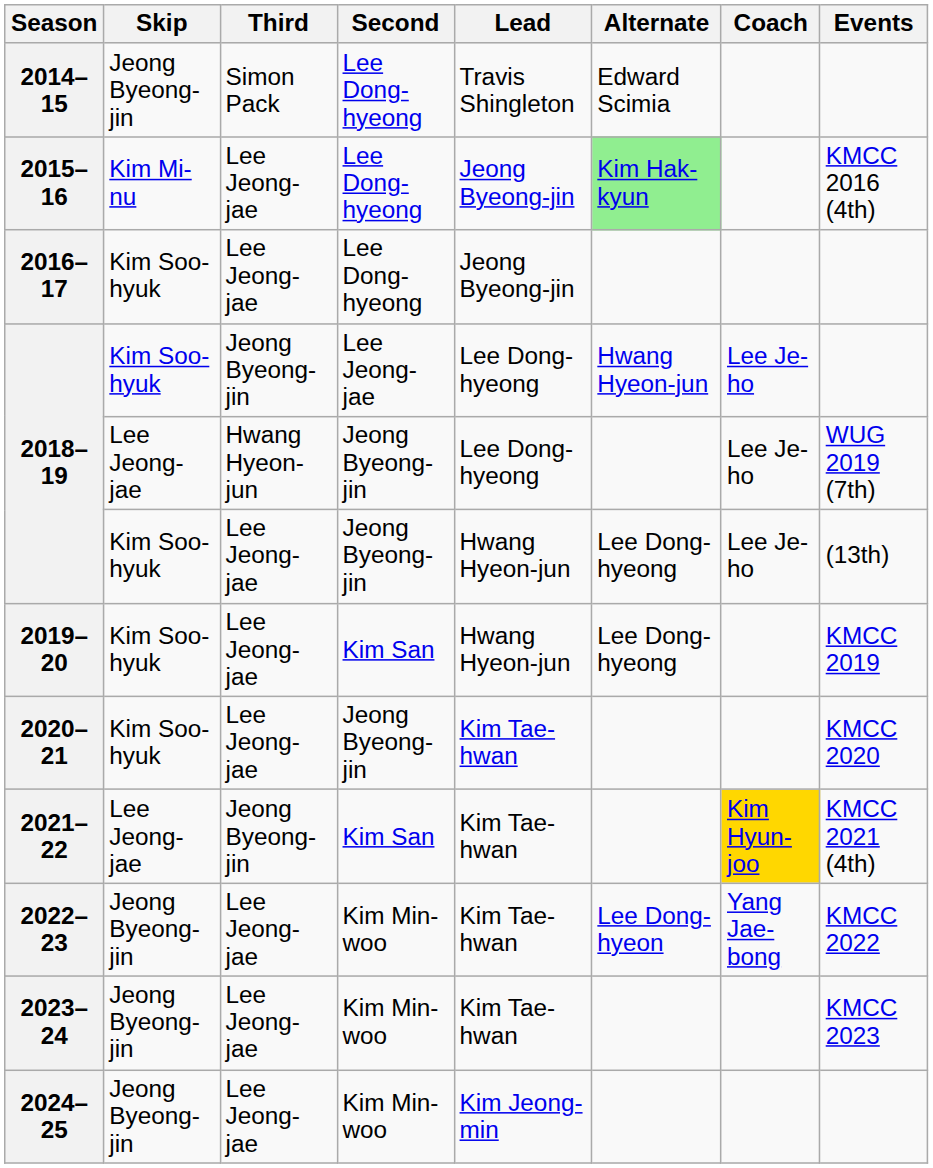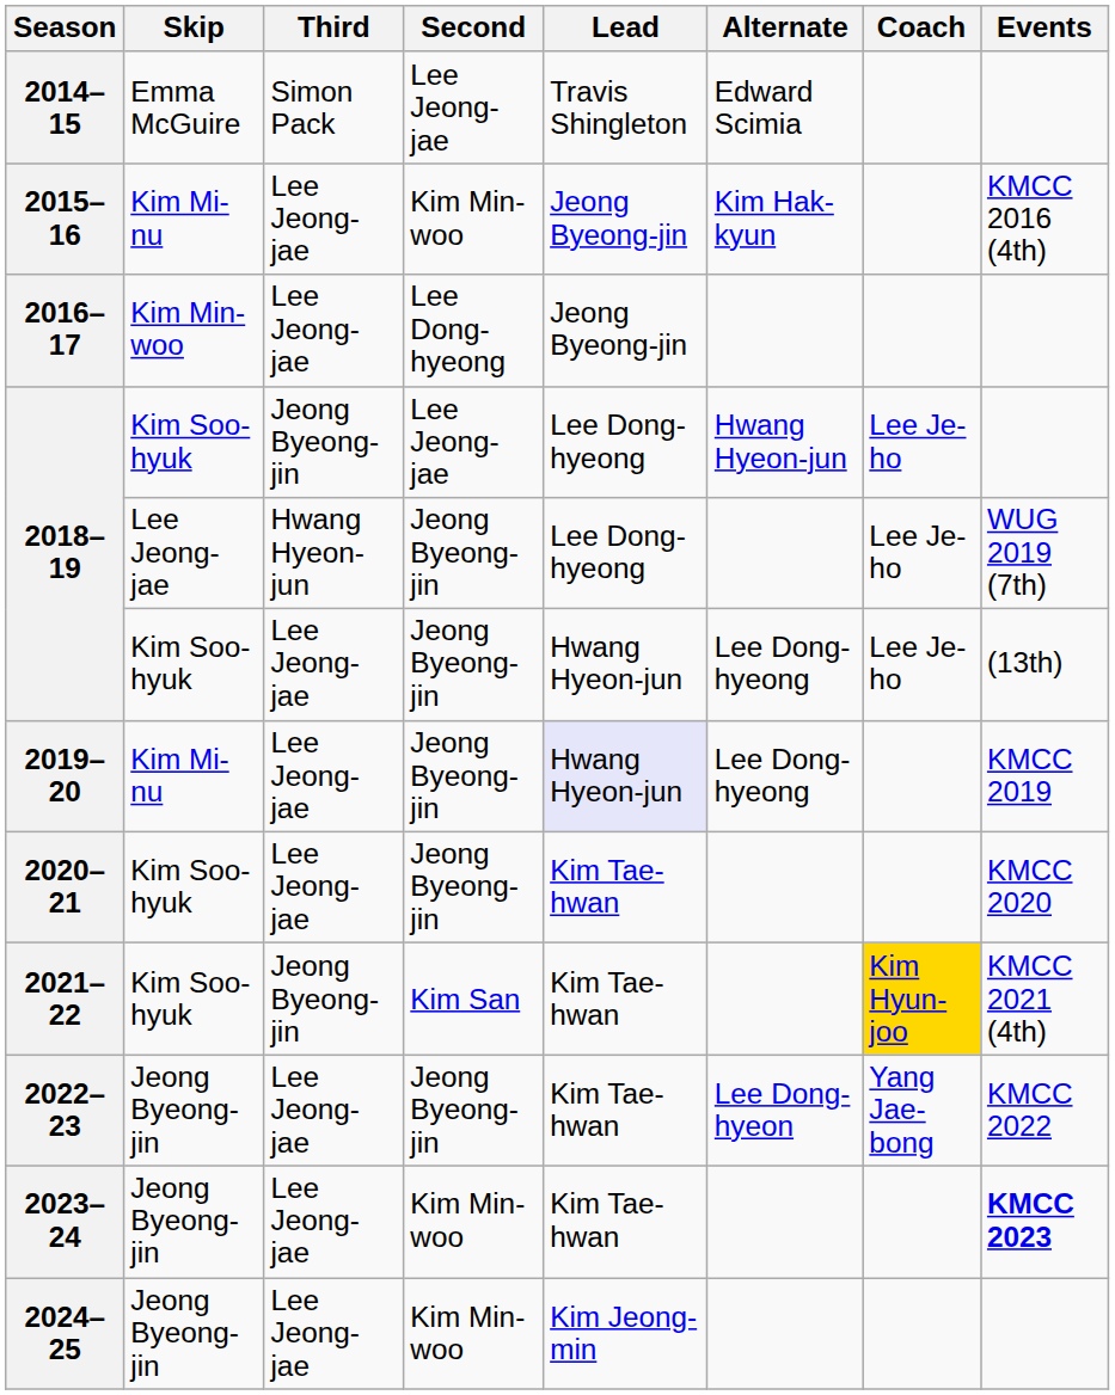2014–15 | Skip: Jeong Byeong-jin -> Emma McGuire
2014–15 | Second: Lee Dong-hyeong -> Lee Jeong-jae
2015–16 | Second: Lee Dong-hyeong -> Kim Min-woo
2015–16 | Alternate: lightgreen background -> no background
2016–17 | Skip: Kim Soo-hyuk -> Kim Min-woo
2019–20 | Skip: Kim Soo-hyuk -> Kim Mi-nu
2019–20 | Second: Kim San -> Jeong Byeong-jin
2019–20 | Lead: no background -> lavender background
2021–22 | Skip: Lee Jeong-jae -> Kim Soo-hyuk
2022–23 | Second: Kim Min-woo -> Jeong Byeong-jin
2023–24 | Events: normal -> bold
